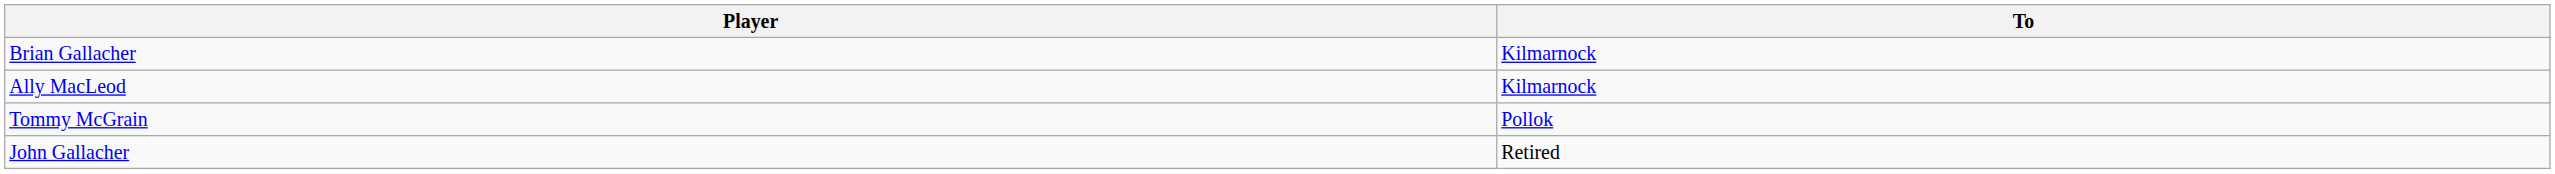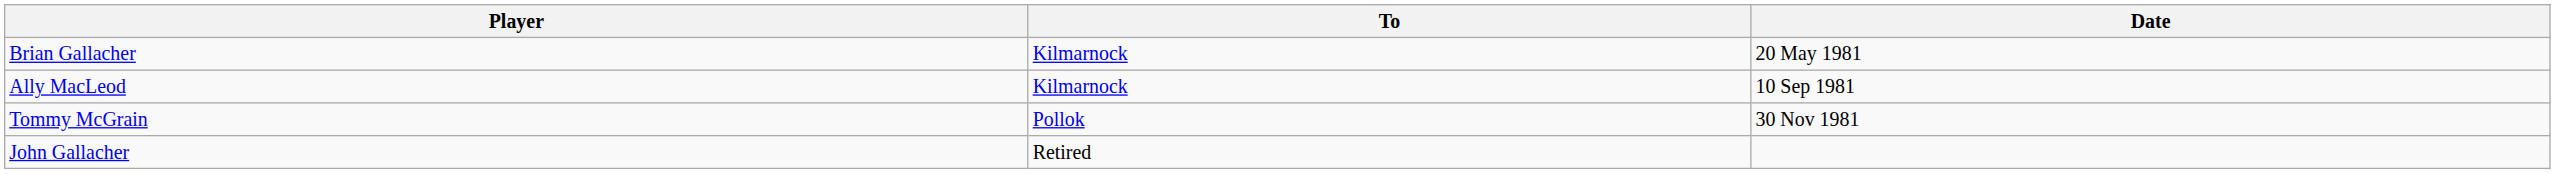+ column: Date | 20 May 1981 | 10 Sep 1981 | 30 Nov 1981
